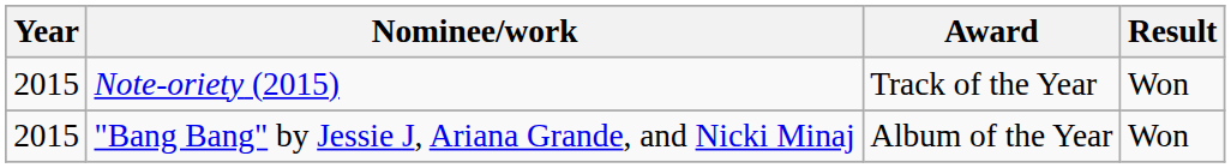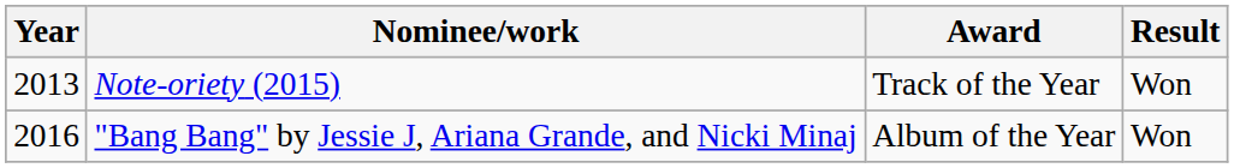Note-oriety (2015) | Year: 2015 -> 2013
"Bang Bang" by Jessie J, Ariana Grande, and Nicki Minaj | Year: 2015 -> 2016
